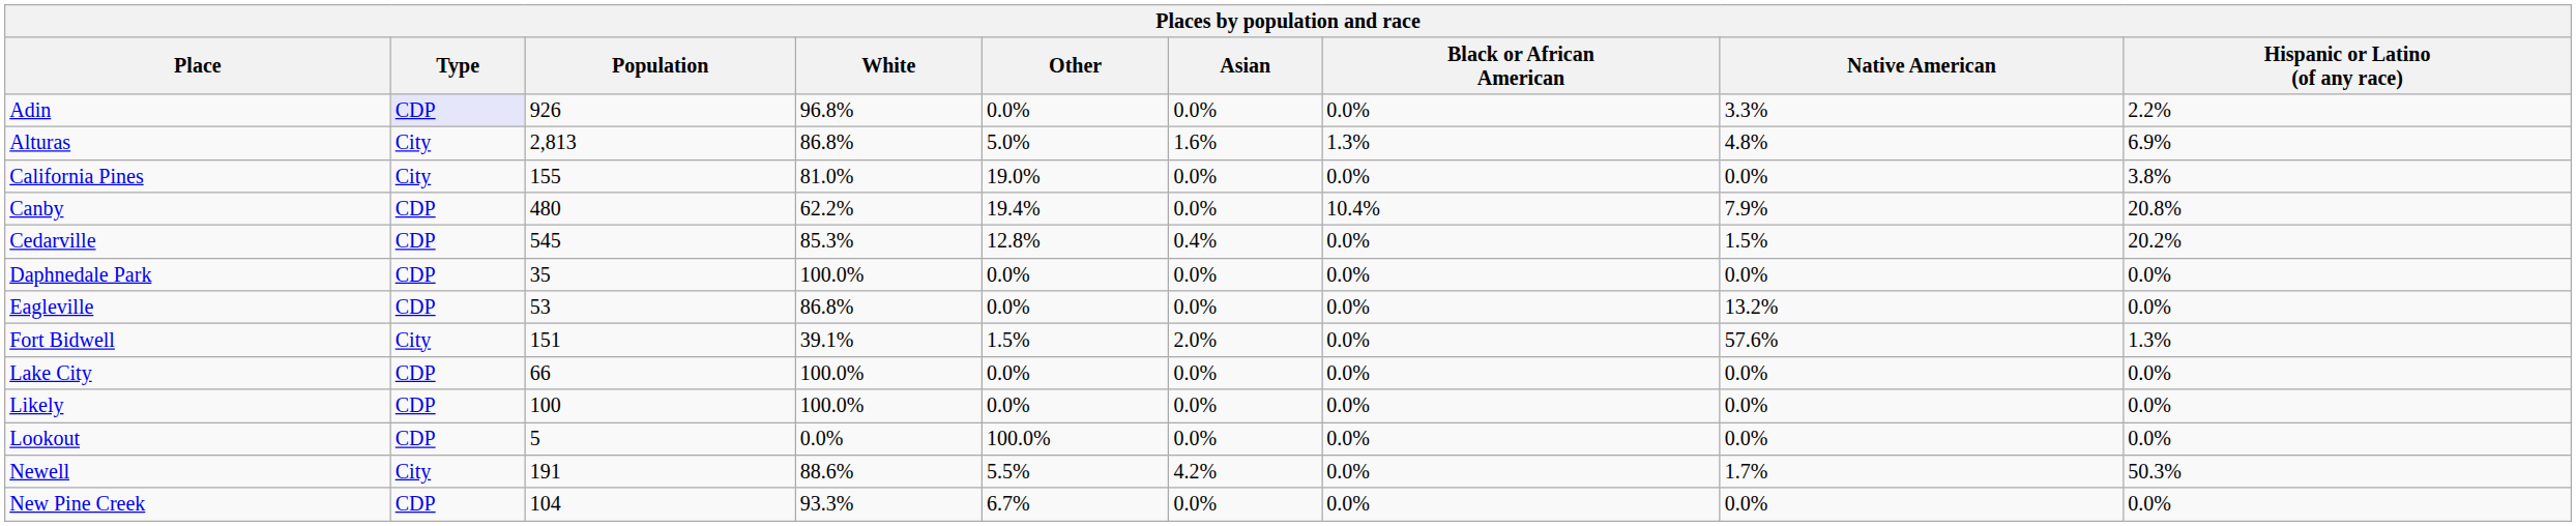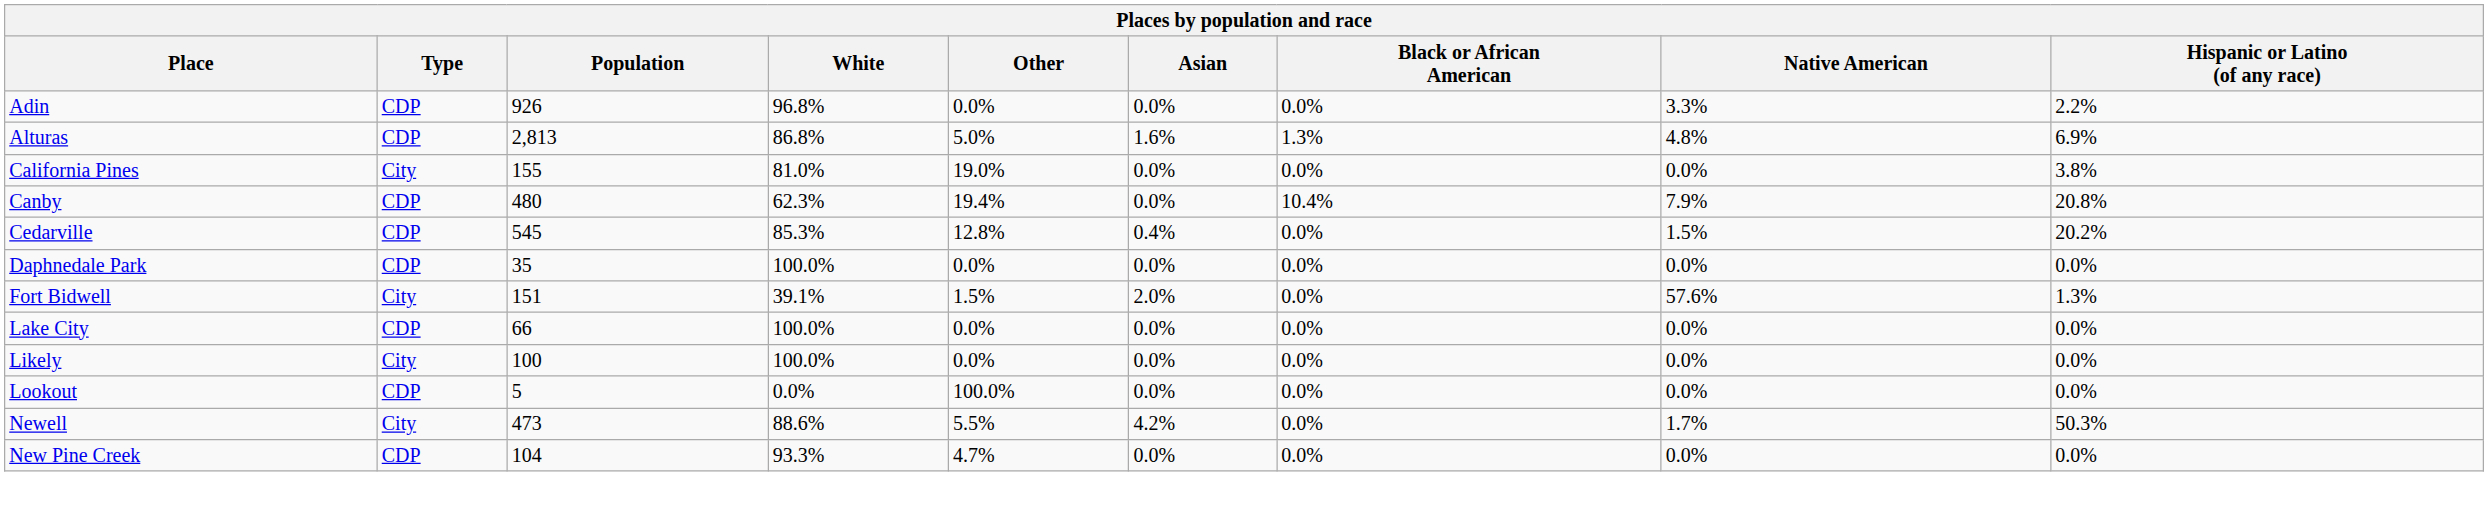Adin | Type: lavender background -> no background
Alturas | Type: City -> CDP
Canby | White: 62.2% -> 62.3%
- row: Eagleville | CDP | 53 | 86.8% | 0.0% | 0.0% | 0.0% | 13.2% | 0.0%
Likely | Type: CDP -> City
Newell | Population: 191 -> 473
New Pine Creek | Other: 6.7% -> 4.7%
